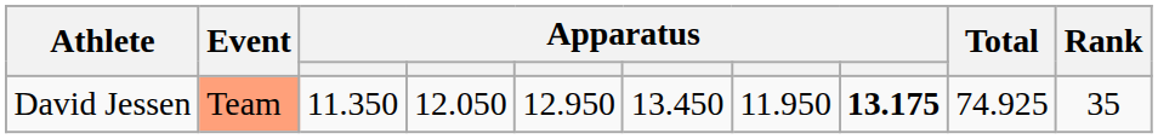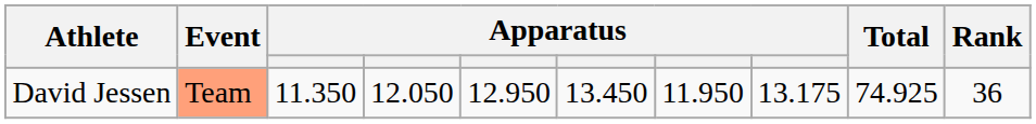David Jessen | column 8: bold -> normal
David Jessen | Rank: 35 -> 36
